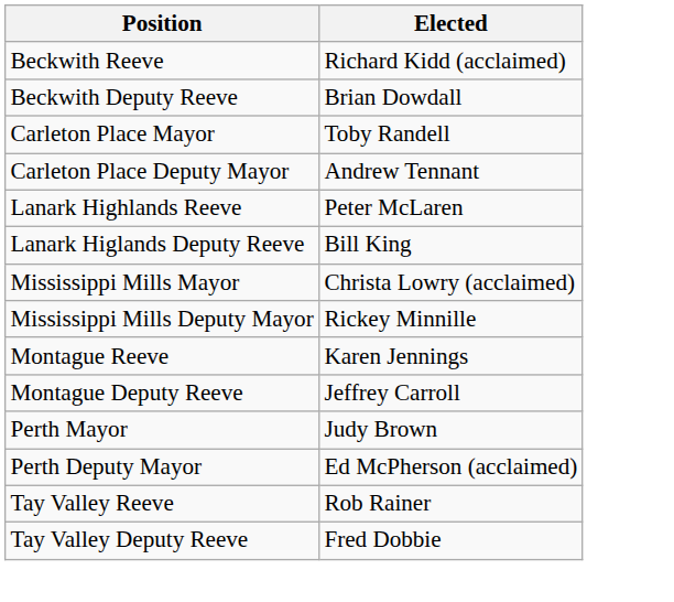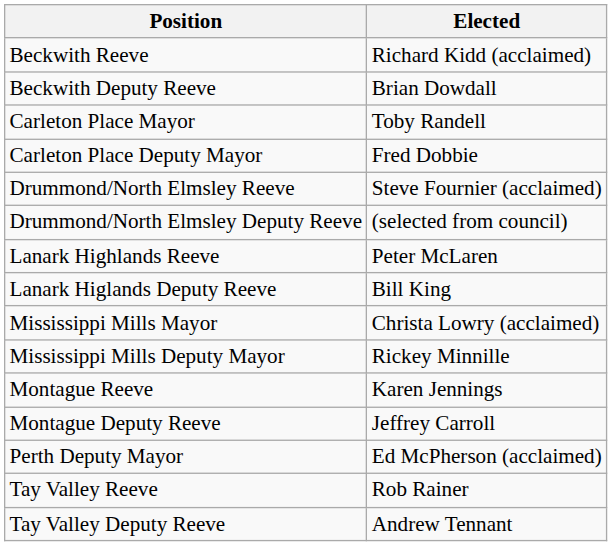Carleton Place Deputy Mayor | Elected: Andrew Tennant -> Fred Dobbie
+ row: Drummond/North Elmsley Reeve | Steve Fournier (acclaimed)
+ row: Drummond/North Elmsley Deputy Reeve | (selected from council)
- row: Perth Mayor | Judy Brown
Tay Valley Deputy Reeve | Elected: Fred Dobbie -> Andrew Tennant
